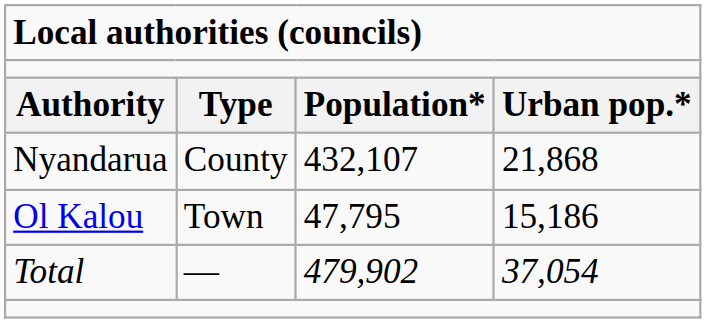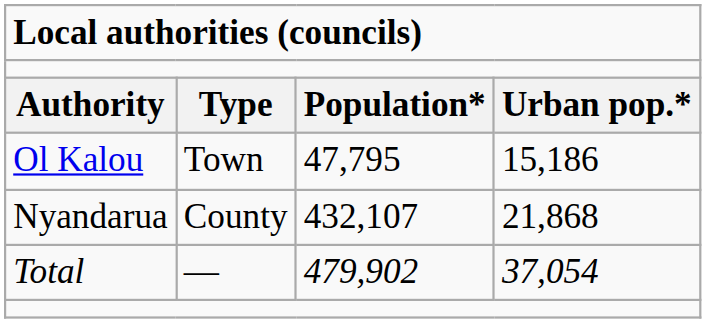rows swapped: Ol Kalou <-> Nyandarua
